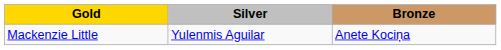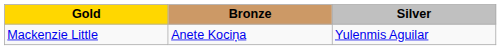columns swapped: Silver <-> Bronze
